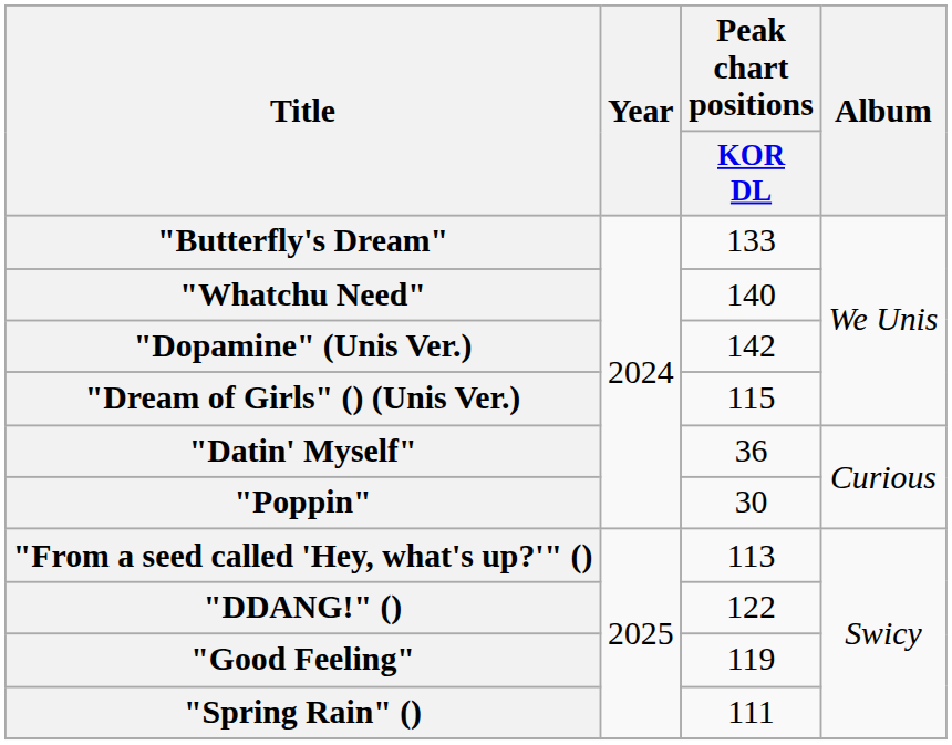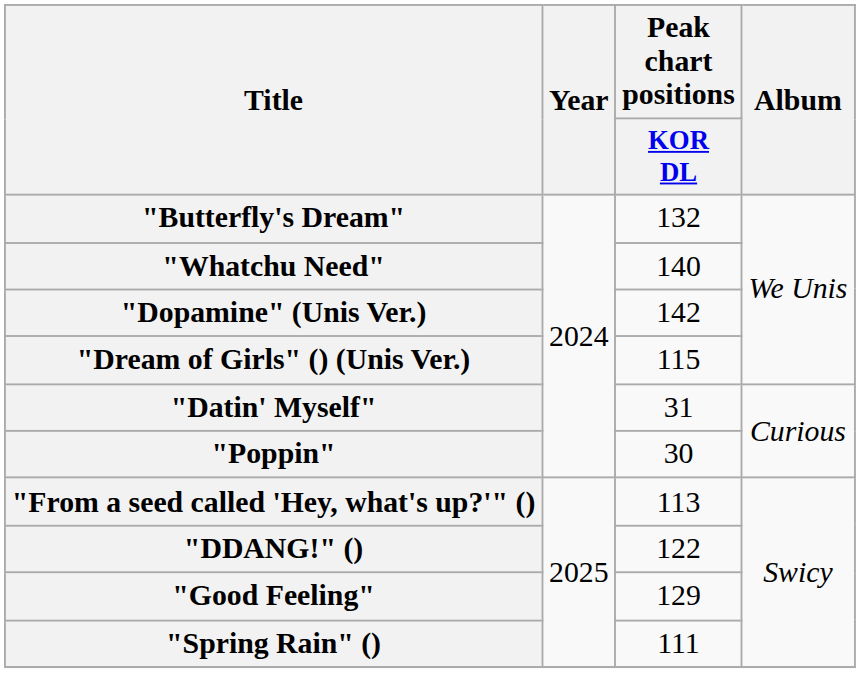"Butterfly's Dream" | Peak chart positions / KOR DL: 133 -> 132
"Datin' Myself" | Peak chart positions / KOR DL: 36 -> 31
"Good Feeling" | Peak chart positions / KOR DL: 119 -> 129
